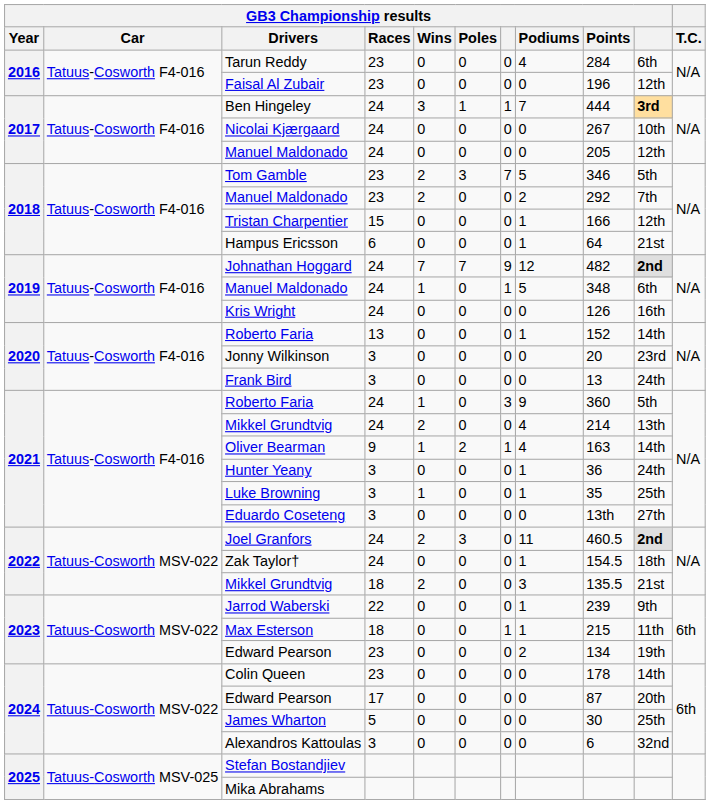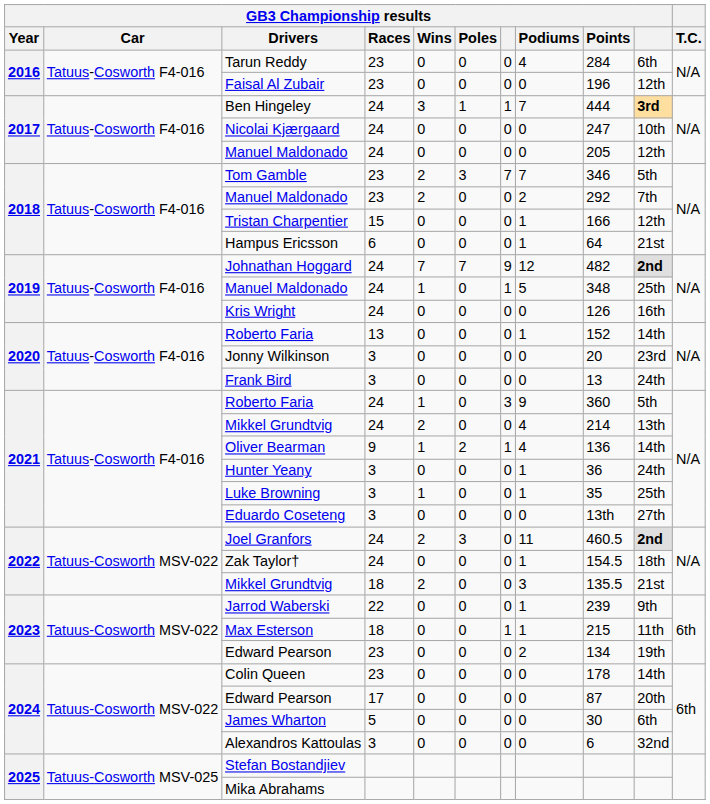Nicolai Kjærgaard | GB3 Championship results / Points: 267 -> 247
Tom Gamble | GB3 Championship results / Podiums: 5 -> 7
2019 / Manuel Maldonado | column 10: 6th -> 25th
Oliver Bearman | GB3 Championship results / Points: 163 -> 136
James Wharton | column 10: 25th -> 6th
